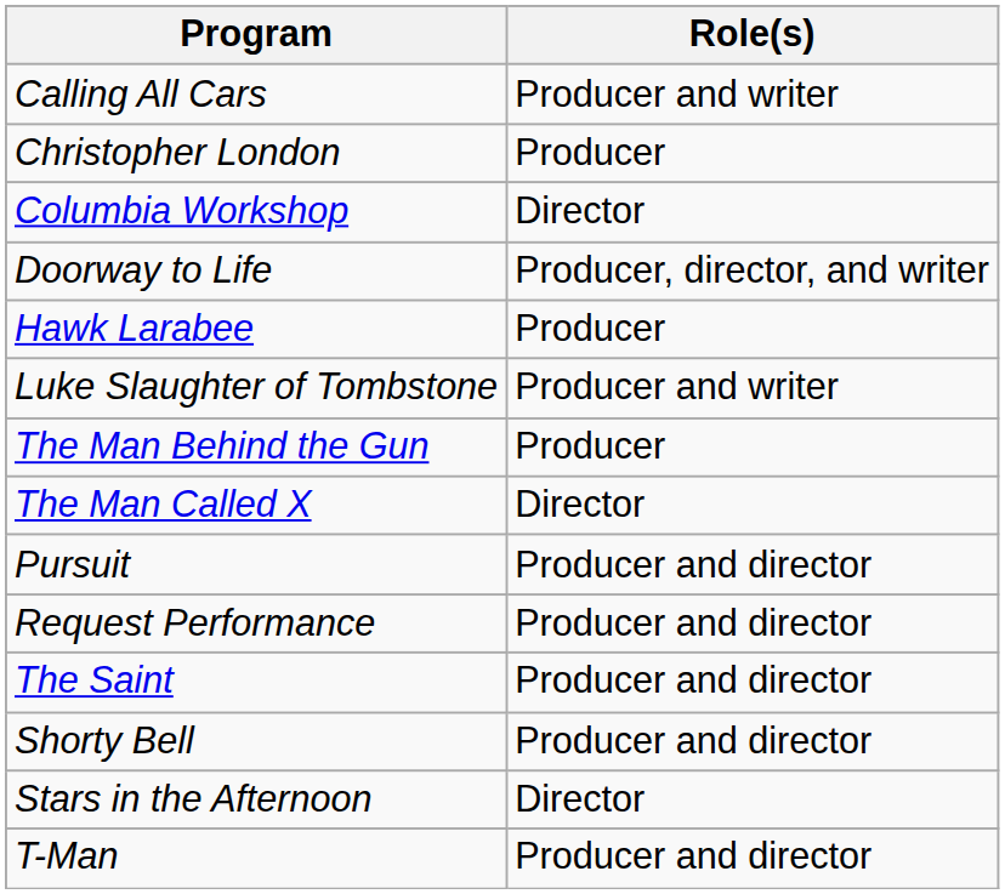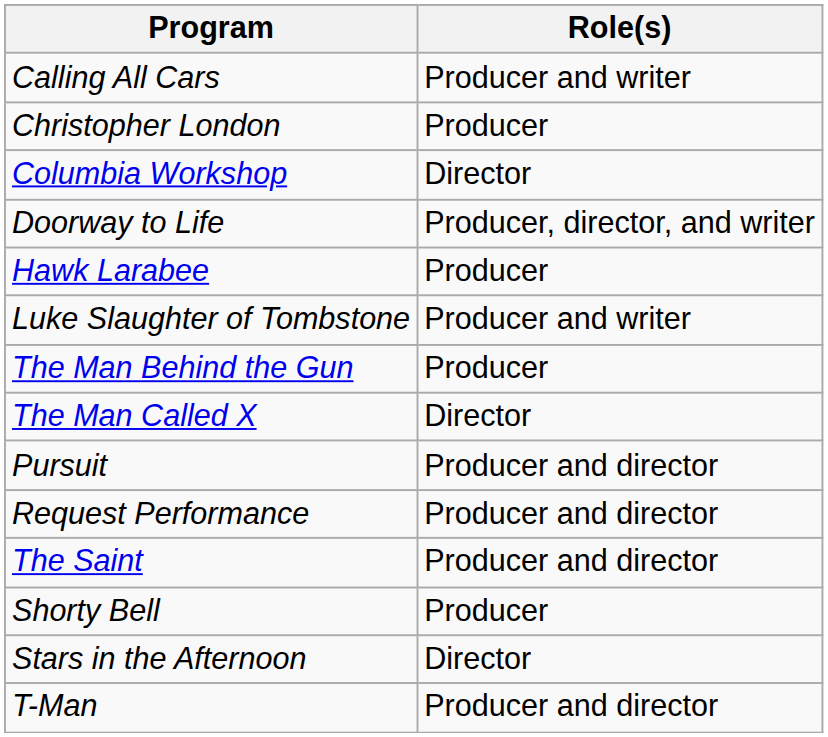Shorty Bell | Role(s): Producer and director -> Producer
